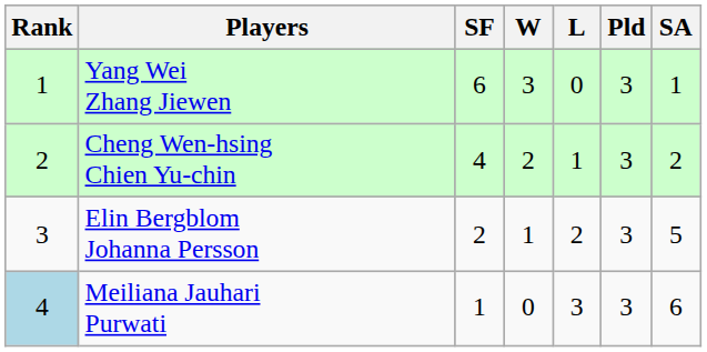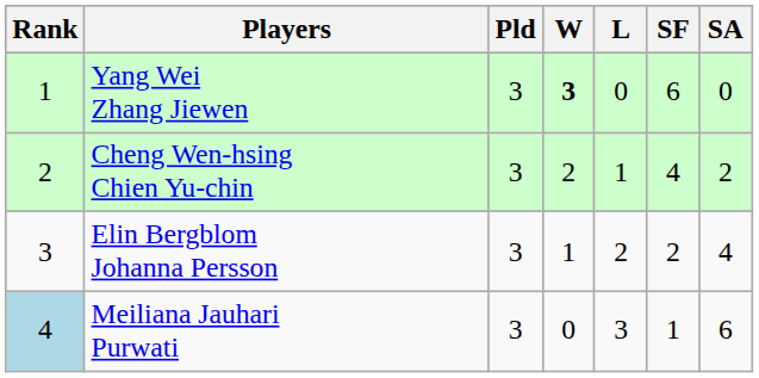columns swapped: Pld <-> SF
Yang Wei Zhang Jiewen | W: normal -> bold
Yang Wei Zhang Jiewen | SA: 1 -> 0
Elin Bergblom Johanna Persson | SA: 5 -> 4
